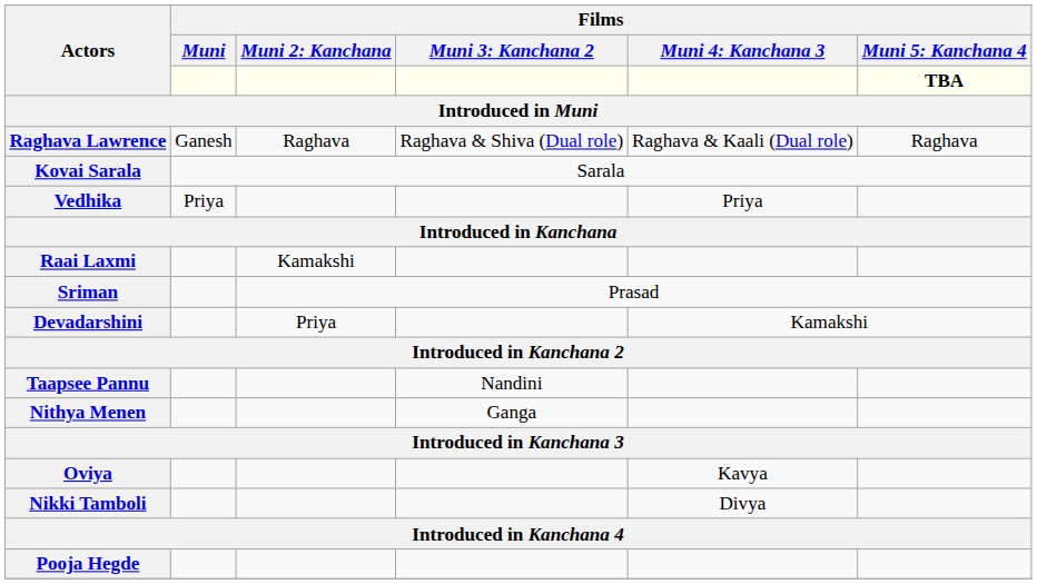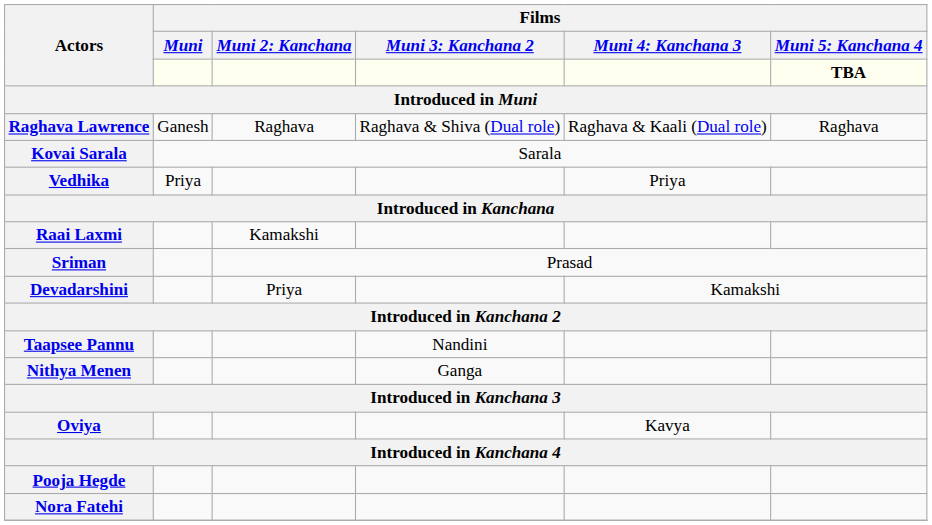- row: Nikki Tamboli | Divya
+ row: Nora Fatehi
